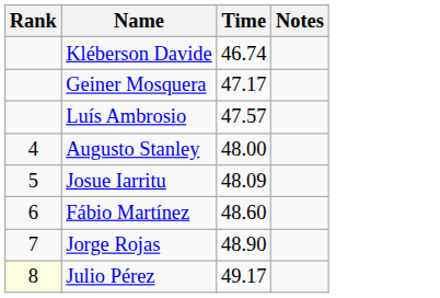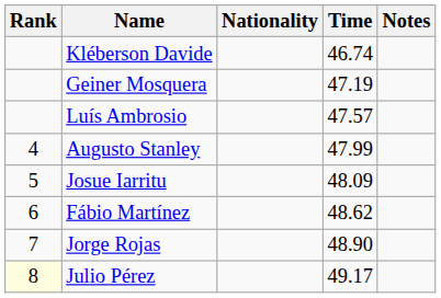+ column: Nationality
Geiner Mosquera | Time: 47.17 -> 47.19
Augusto Stanley | Time: 48.00 -> 47.99
Fábio Martínez | Time: 48.60 -> 48.62
